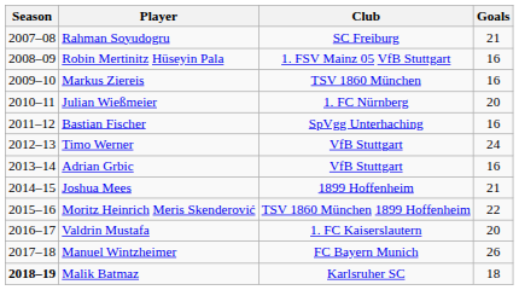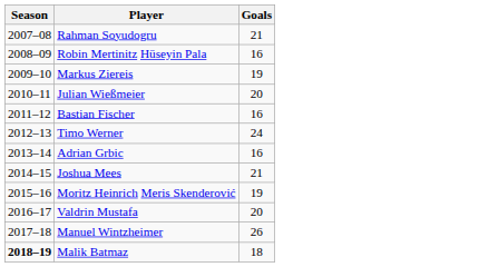- column: Club | SC Freiburg | 1. FSV Mainz 05 VfB Stuttgart | TSV 1860 München | 1. FC Nürnberg | SpVgg Unterhaching | VfB Stuttgart | VfB Stuttgart | 1899 Hoffenheim | TSV 1860 München 1899 Hoffenheim | 1. FC Kaiserslautern | FC Bayern Munich | Karlsruher SC
Markus Ziereis | Goals: 16 -> 19
Moritz Heinrich Meris Skenderović | Goals: 22 -> 19
